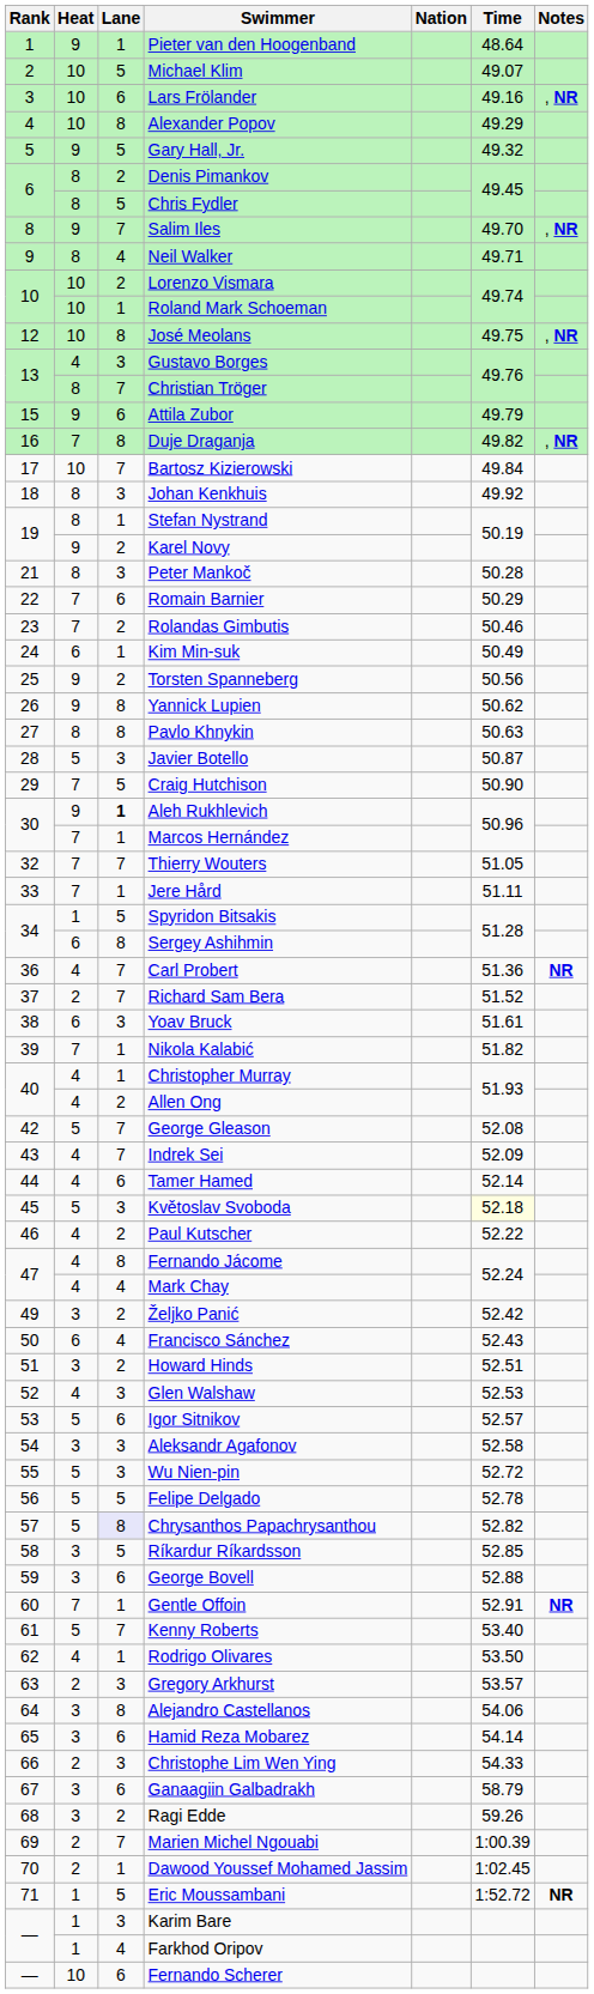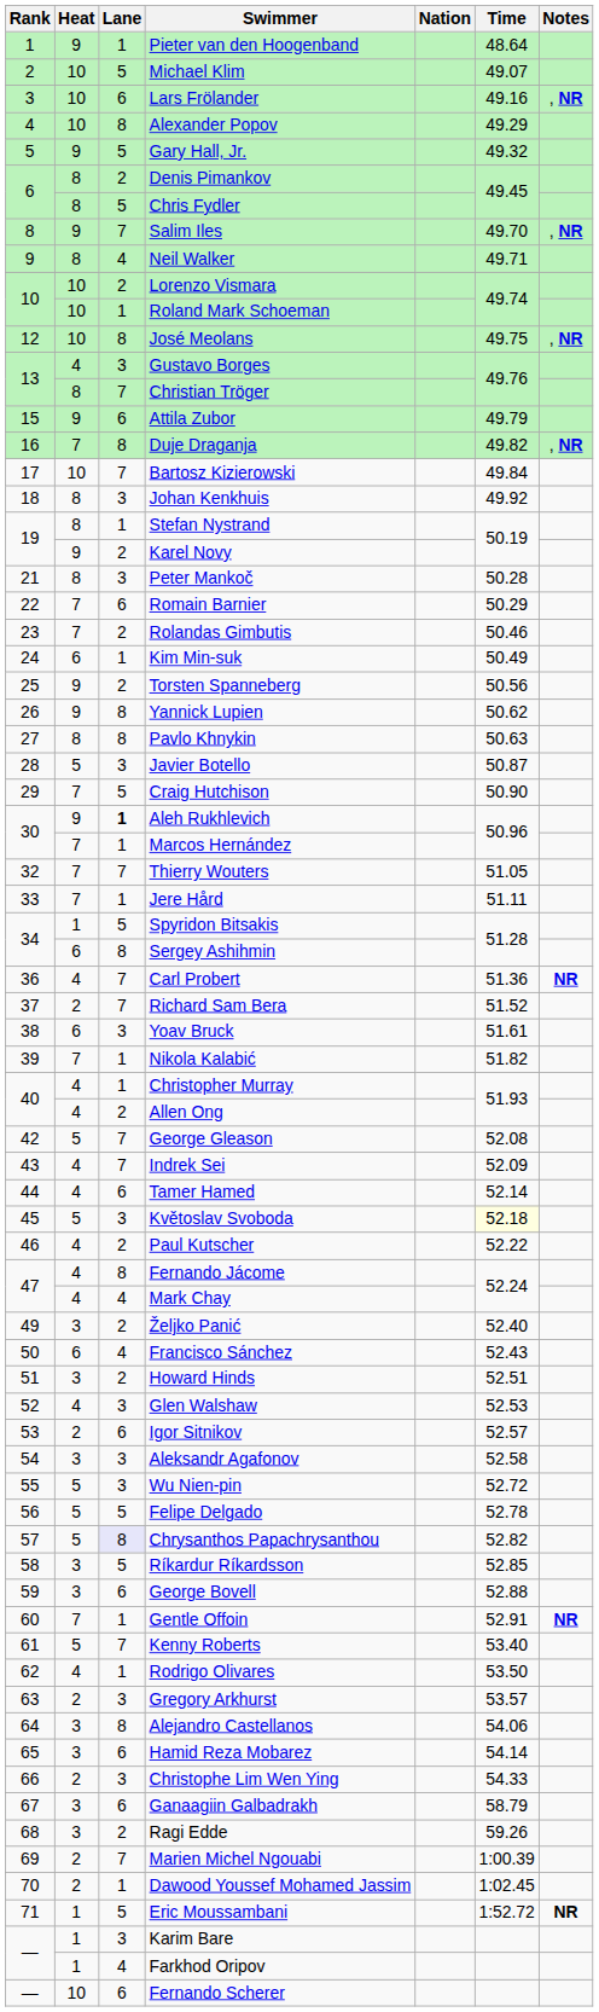Željko Panić | Time: 52.42 -> 52.40
Igor Sitnikov | Heat: 5 -> 2
